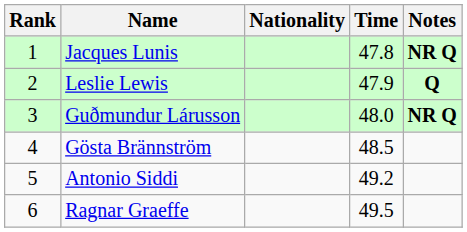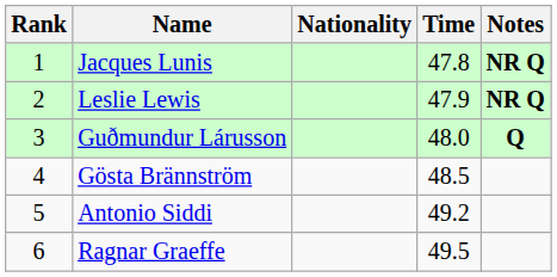Leslie Lewis | Notes: Q -> NR Q
Guðmundur Lárusson | Notes: NR Q -> Q
